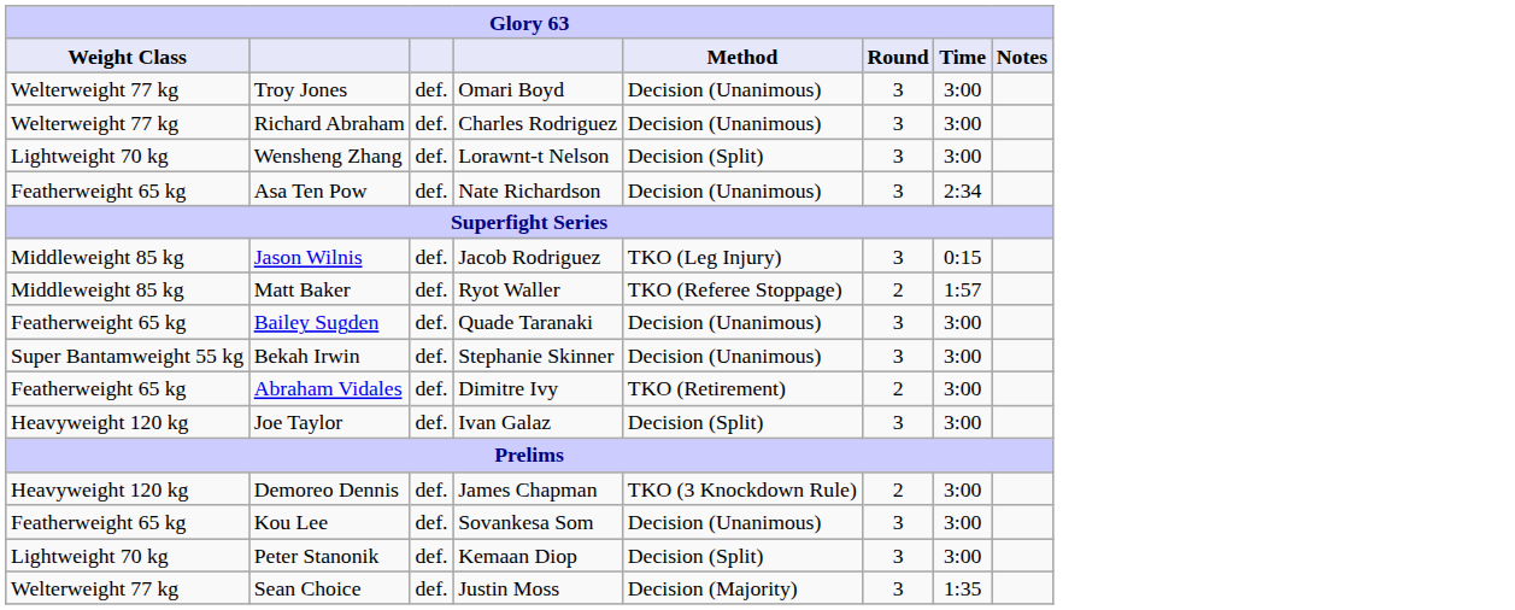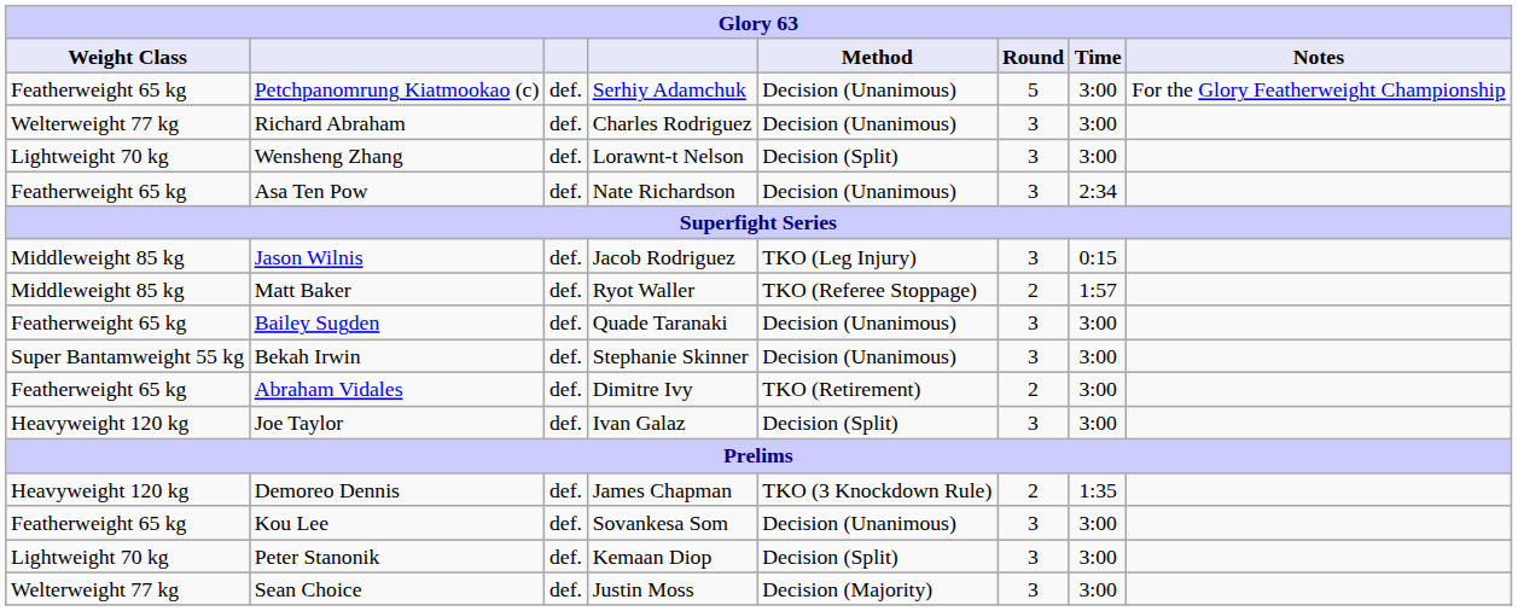+ row: Featherweight 65 kg | Petchpanomrung Kiatmookao (c) | def. | Serhiy Adamchuk | Decision (Unanimous) | 5 | 3:00 | For the Glory Featherweight Championship
- row: Welterweight 77 kg | Troy Jones | def. | Omari Boyd | Decision (Unanimous) | 3 | 3:00
Demoreo Dennis | Time: 3:00 -> 1:35
Sean Choice | Time: 1:35 -> 3:00
